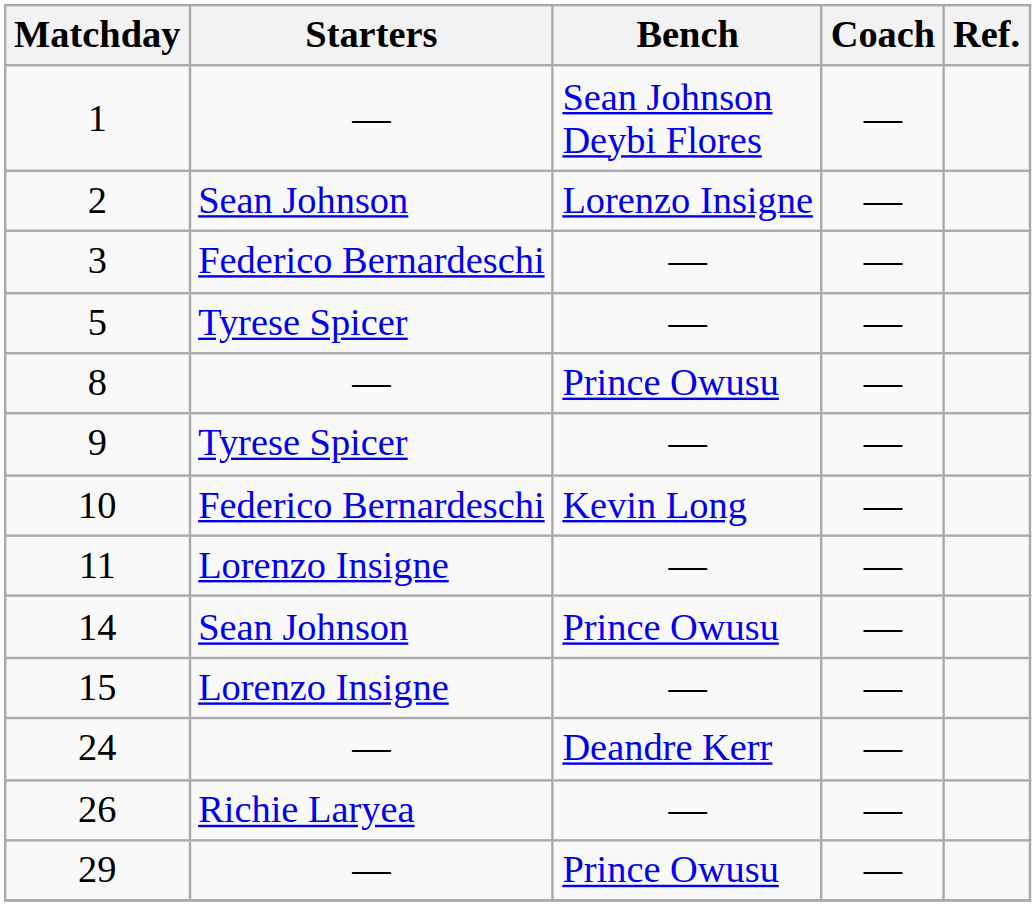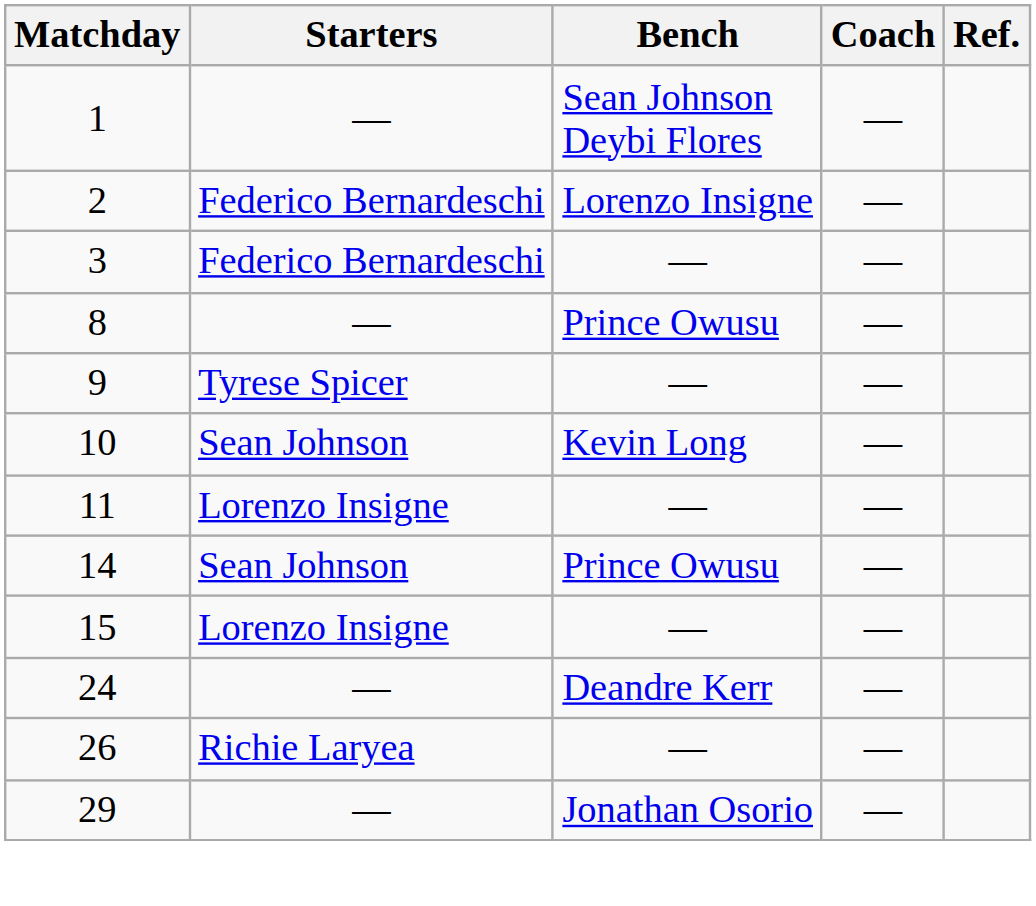2 | Starters: Sean Johnson -> Federico Bernardeschi
- row: 5 | Tyrese Spicer | — | —
10 | Starters: Federico Bernardeschi -> Sean Johnson
29 | Bench: Prince Owusu -> Jonathan Osorio
